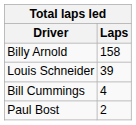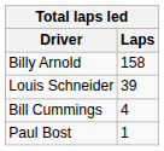Paul Bost | Laps: 2 -> 1
